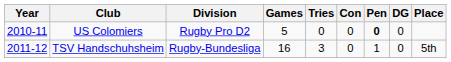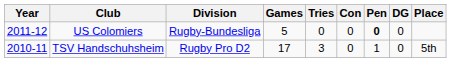US Colomiers | Year: 2010-11 -> 2011-12
US Colomiers | Division: Rugby Pro D2 -> Rugby-Bundesliga
TSV Handschuhsheim | Year: 2011-12 -> 2010-11
TSV Handschuhsheim | Division: Rugby-Bundesliga -> Rugby Pro D2
TSV Handschuhsheim | Games: 16 -> 17
